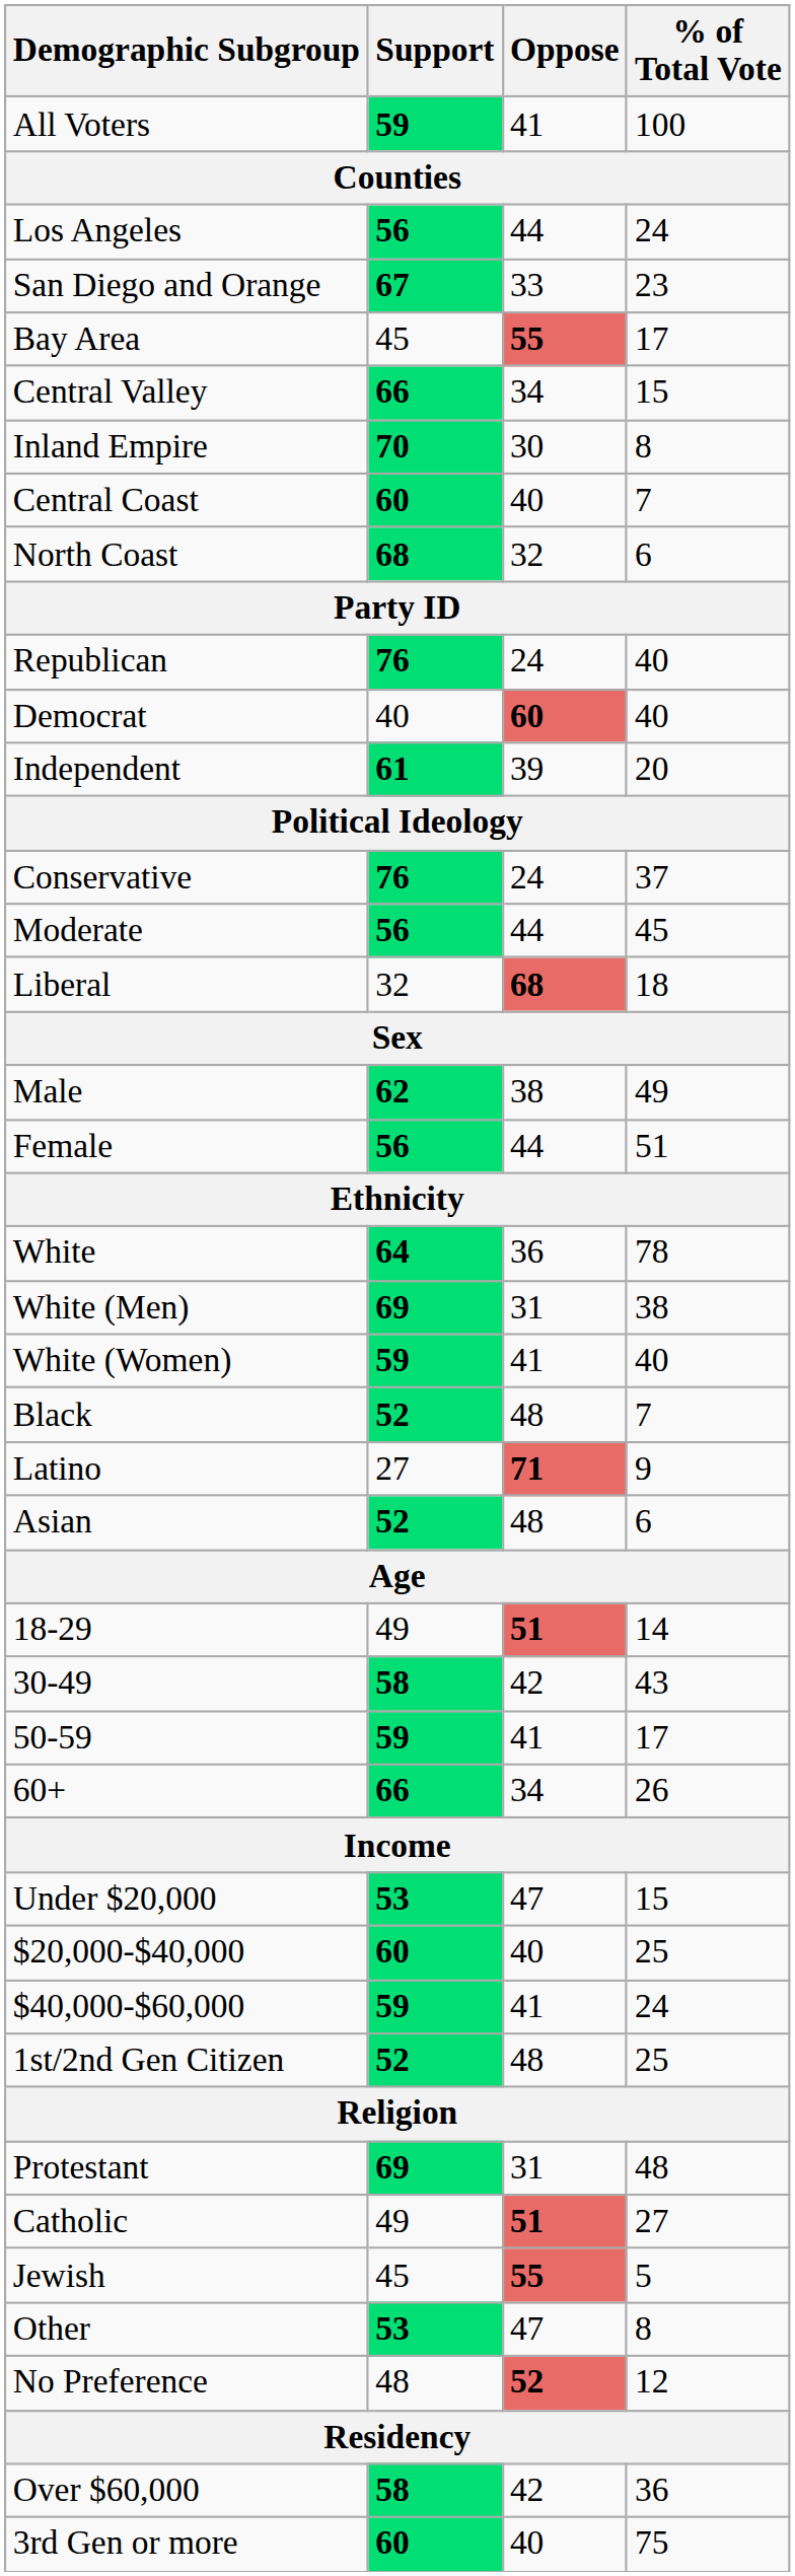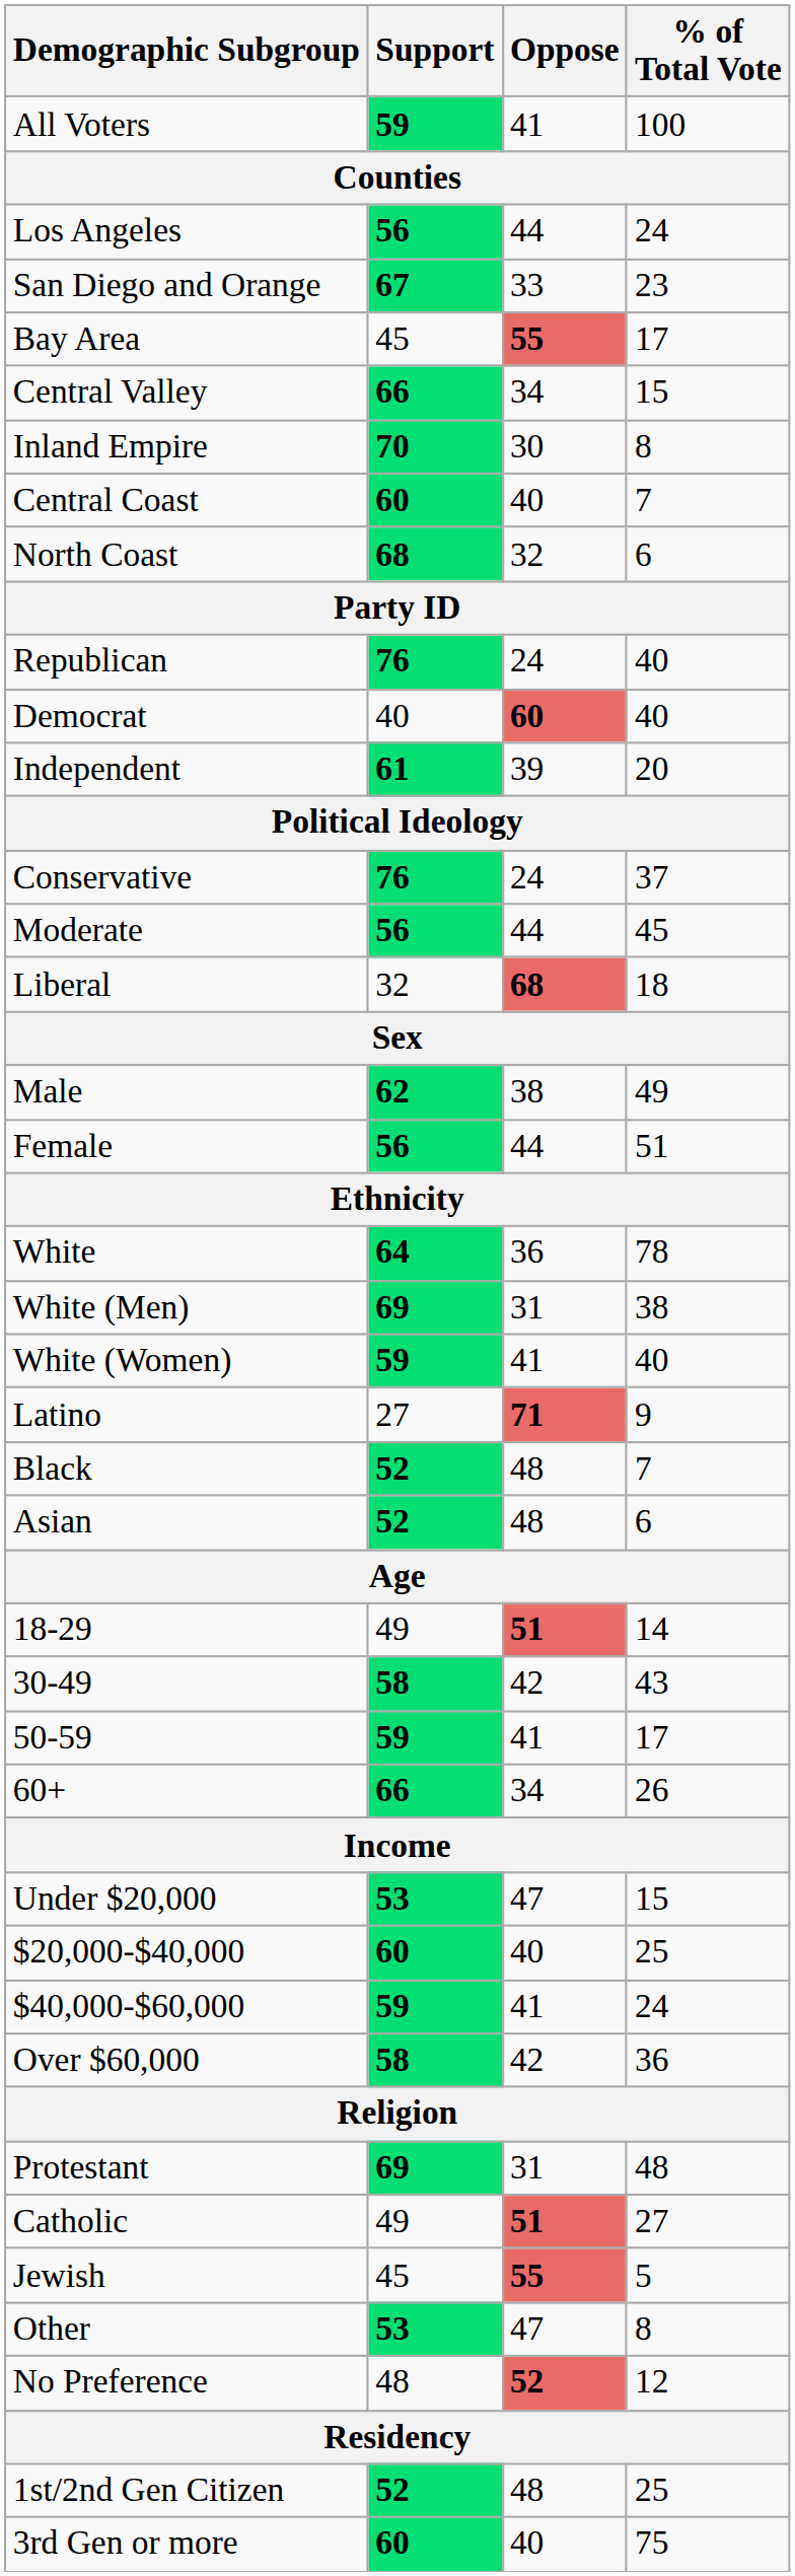rows swapped: Latino <-> Black
rows swapped: Over $60,000 <-> 1st/2nd Gen Citizen
